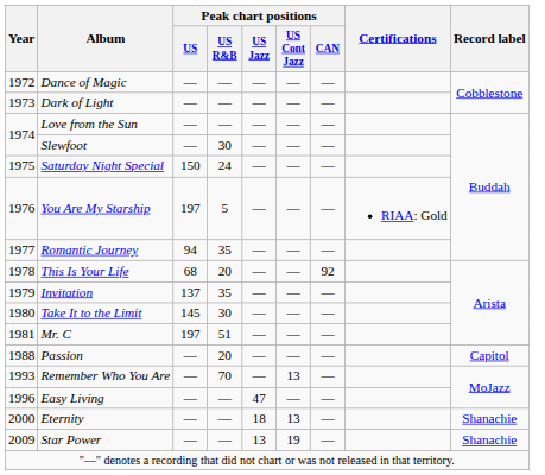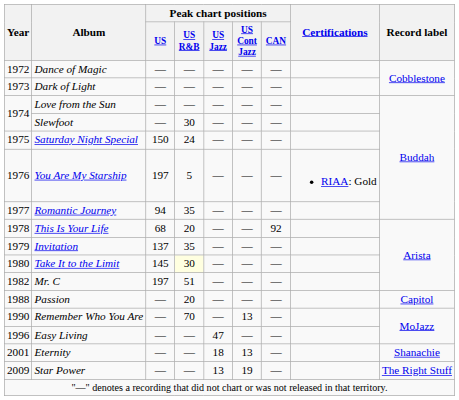Take It to the Limit | Peak chart positions / US R&B: no background -> lightyellow background
Mr. C | Year: 1981 -> 1982
Remember Who You Are | Year: 1993 -> 1990
Eternity | Year: 2000 -> 2001
Star Power | Record label: Shanachie -> The Right Stuff
